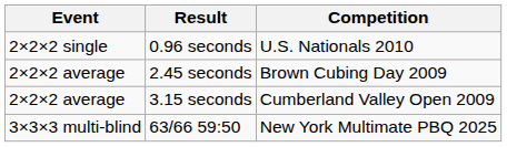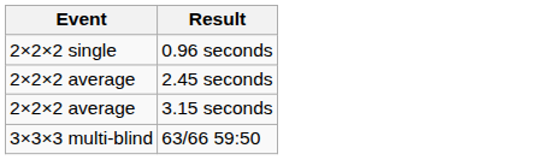- column: Competition | U.S. Nationals 2010 | Brown Cubing Day 2009 | Cumberland Valley Open 2009 | New York Multimate PBQ 2025
